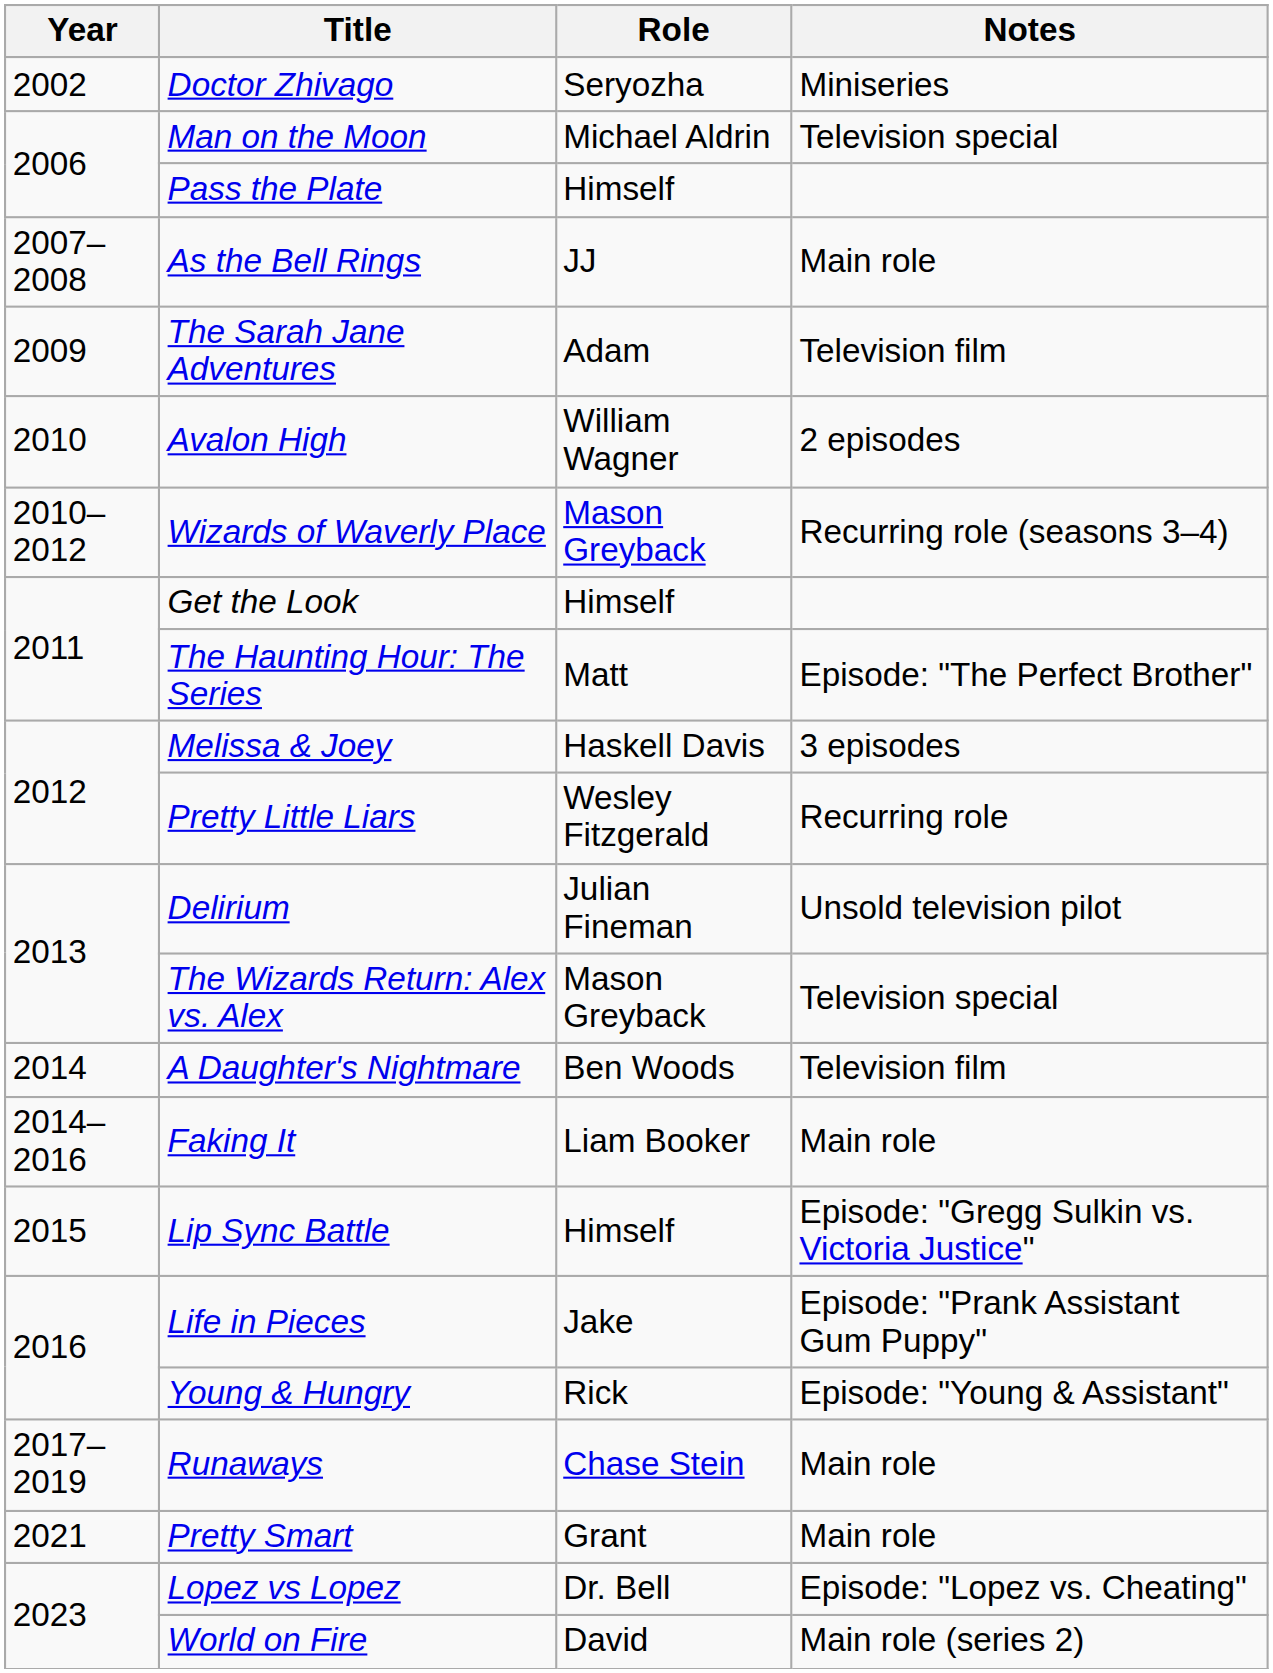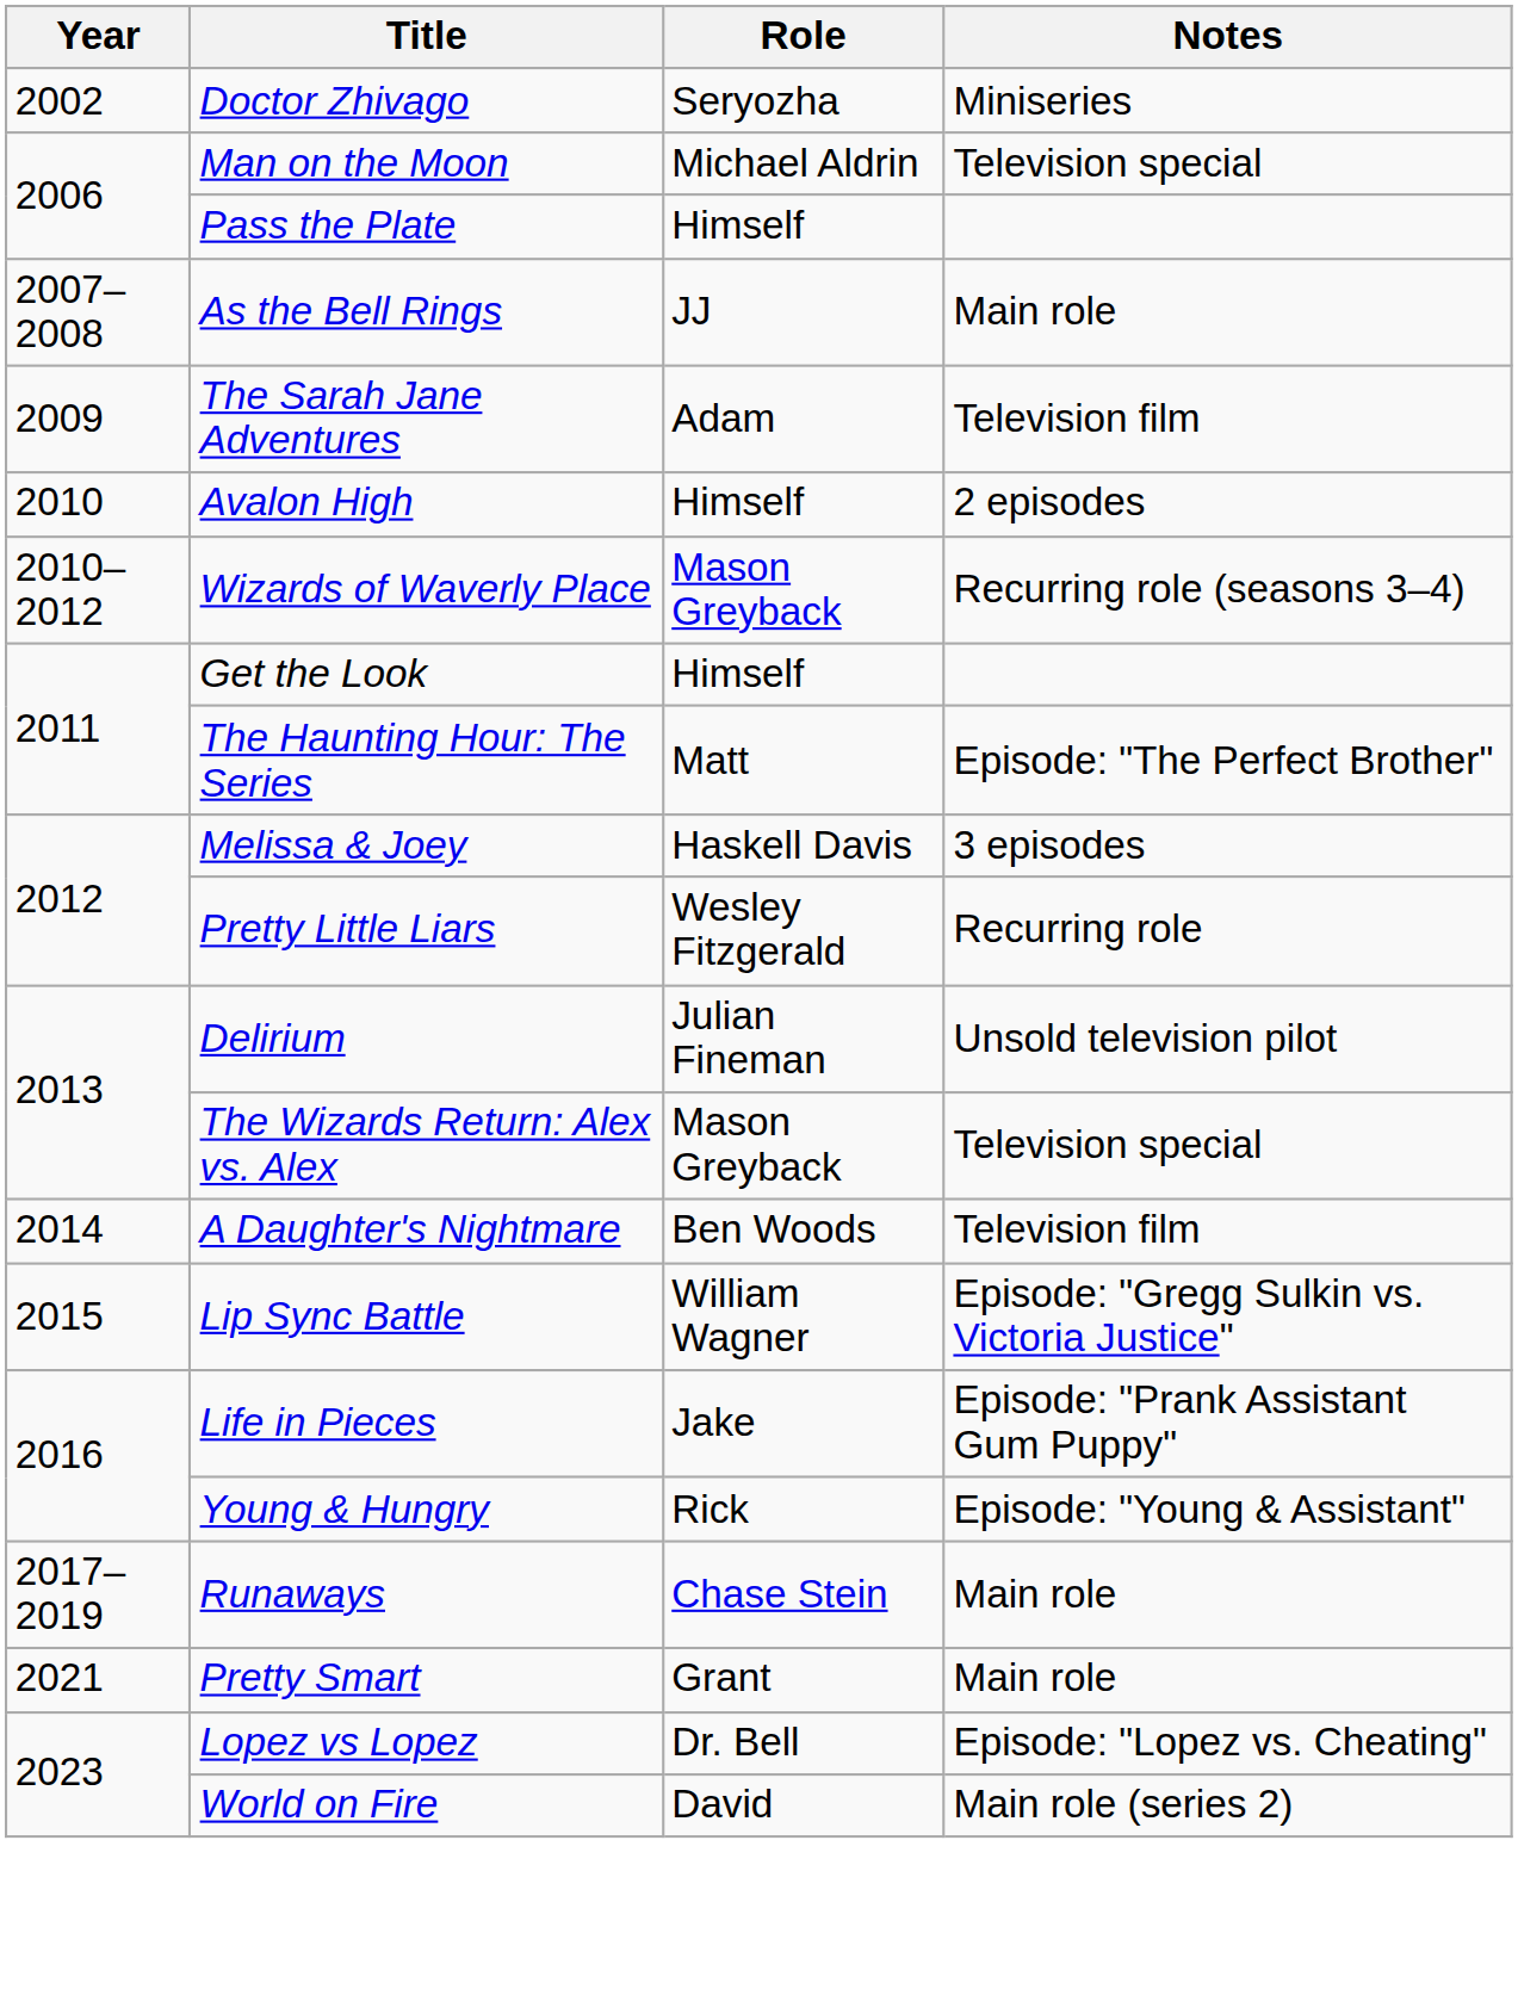Avalon High | Role: William Wagner -> Himself
- row: 2014–2016 | Faking It | Liam Booker | Main role
Lip Sync Battle | Role: Himself -> William Wagner
